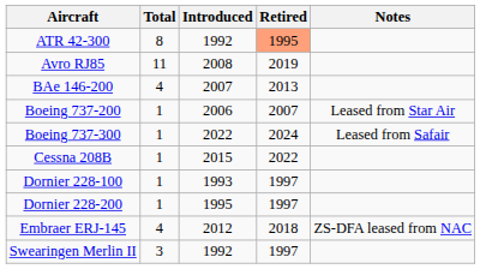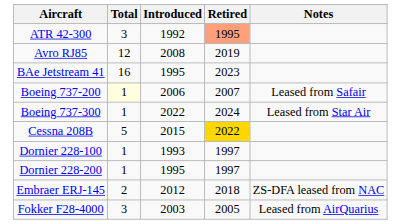ATR 42-300 | Total: 8 -> 3
Avro RJ85 | Total: 11 -> 12
- row: BAe 146-200 | 4 | 2007 | 2013
+ row: BAe Jetstream 41 | 16 | 1995 | 2023
Boeing 737-200 | Total: no background -> lightyellow background
Boeing 737-200 | Notes: Leased from Star Air -> Leased from Safair
Boeing 737-300 | Notes: Leased from Safair -> Leased from Star Air
Cessna 208B | Total: 1 -> 5
Cessna 208B | Retired: no background -> gold background
Embraer ERJ-145 | Total: 4 -> 2
+ row: Fokker F28-4000 | 3 | 2003 | 2005 | Leased from AirQuarius
- row: Swearingen Merlin II | 3 | 1992 | 1997
